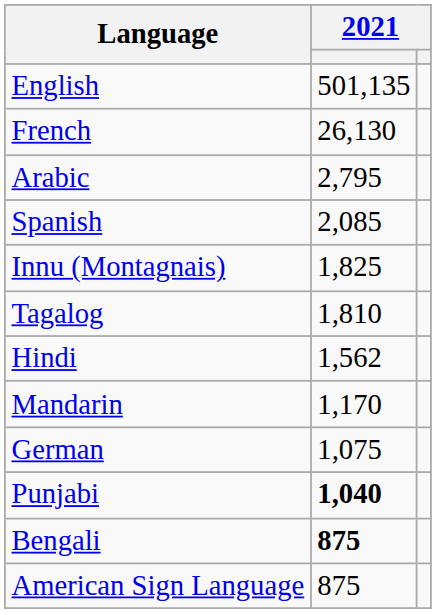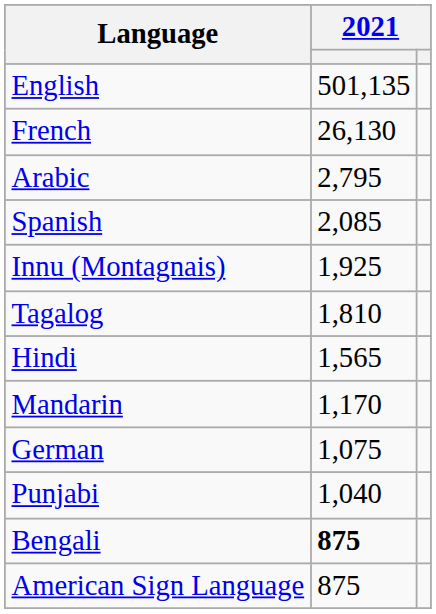Innu (Montagnais) | column 2: 1,825 -> 1,925
Hindi | column 2: 1,562 -> 1,565
Punjabi | column 2: bold -> normal
